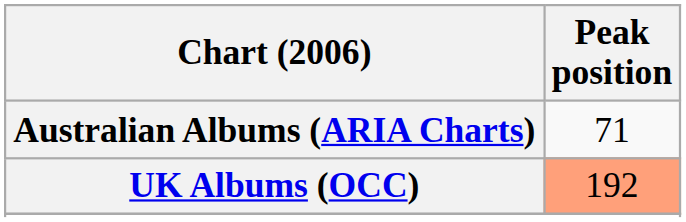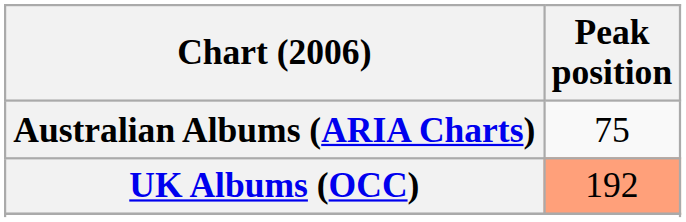Australian Albums (ARIA Charts) | Peak position: 71 -> 75
